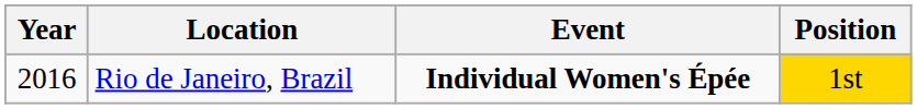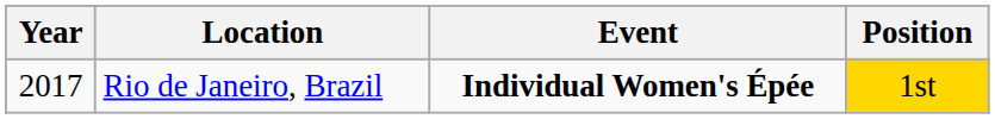Rio de Janeiro, Brazil | Year: 2016 -> 2017
